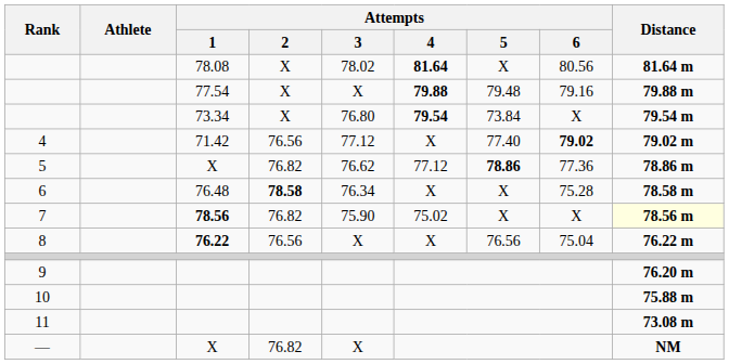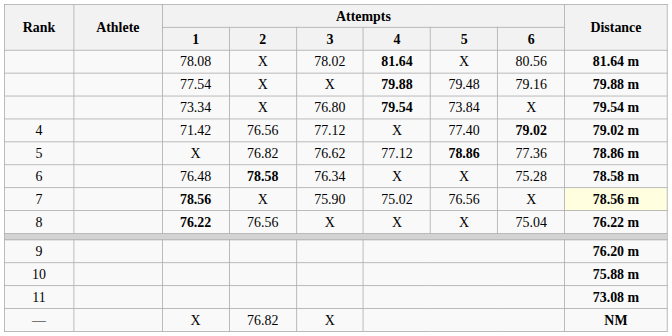7 | Attempts / 2: 76.82 -> X
7 | Attempts / 5: X -> 76.56
8 | Attempts / 5: 76.56 -> X
